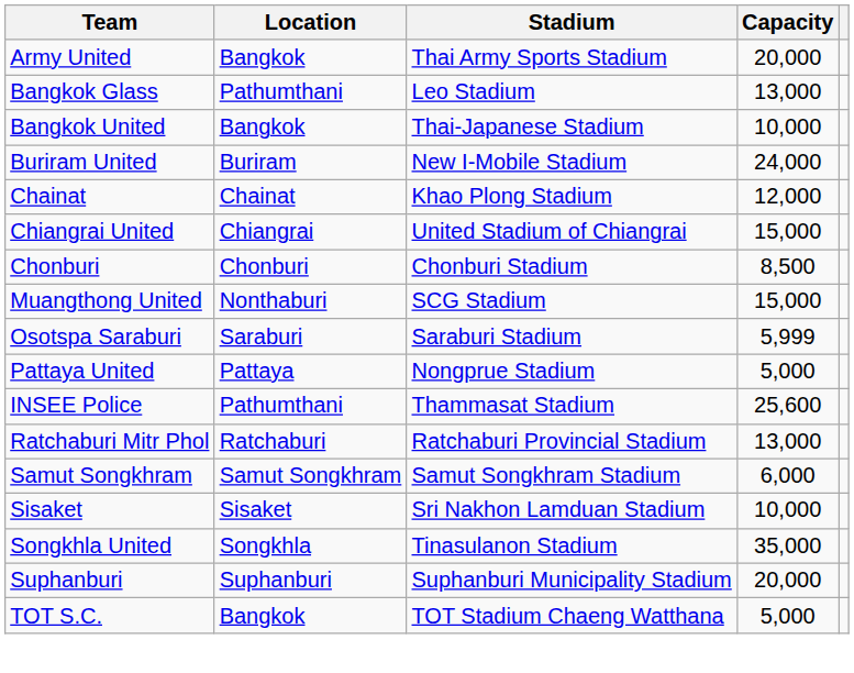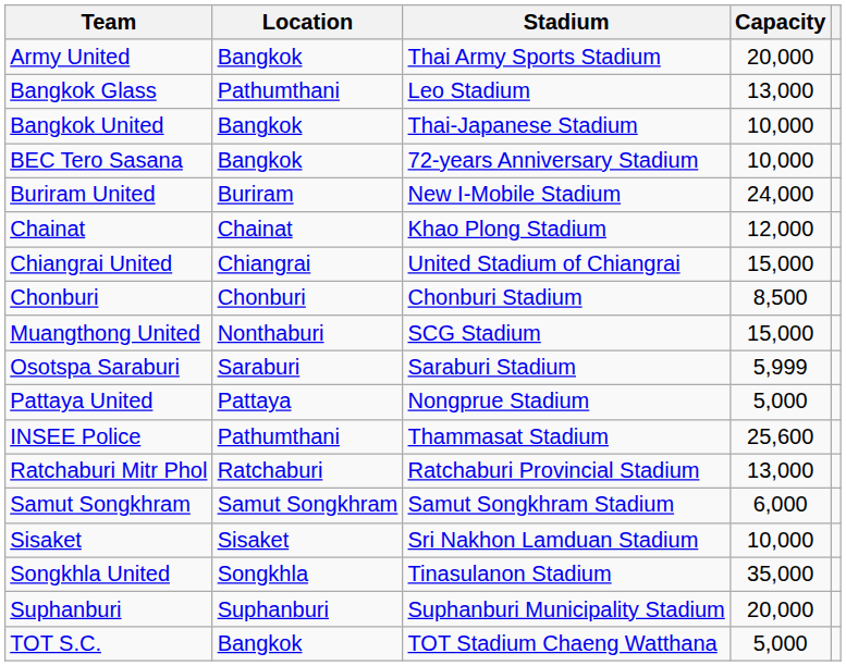+ row: BEC Tero Sasana | Bangkok | 72-years Anniversary Stadium | 10,000
